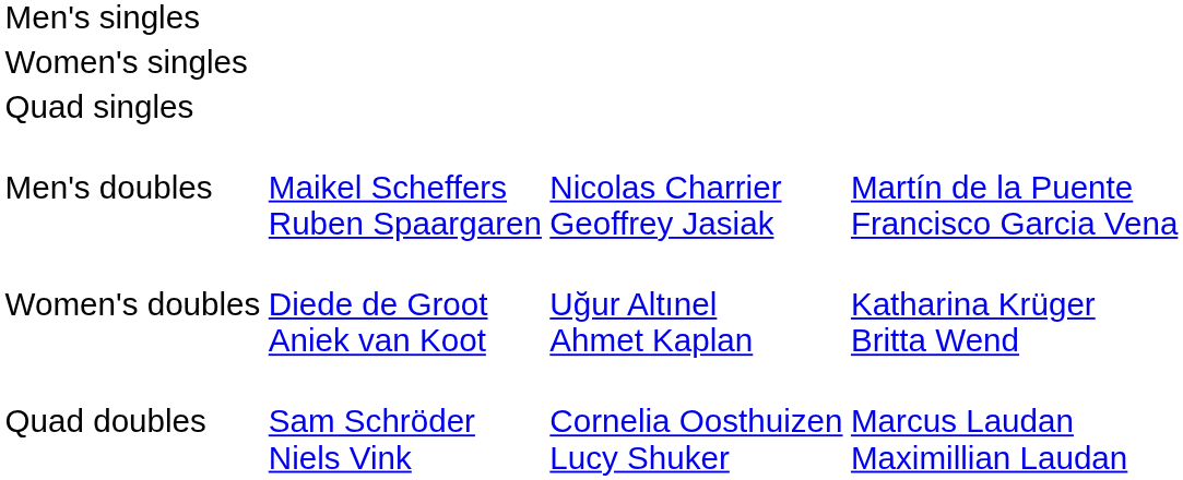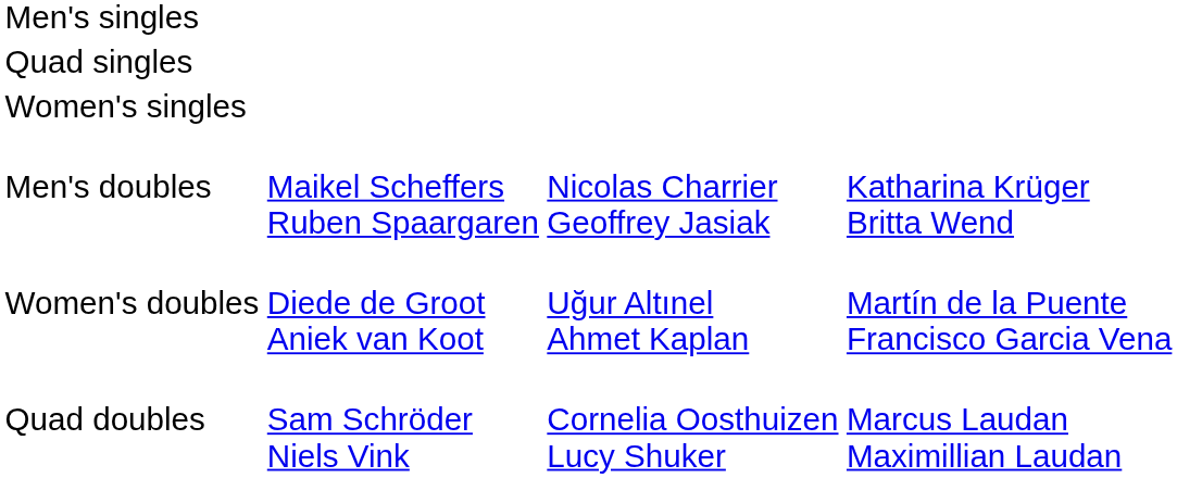rows swapped: Women's singles <-> Quad singles
Men's doubles | column 4: Martín de la Puente Francisco Garcia Vena -> Katharina Krüger Britta Wend
Women's doubles | column 4: Katharina Krüger Britta Wend -> Martín de la Puente Francisco Garcia Vena
